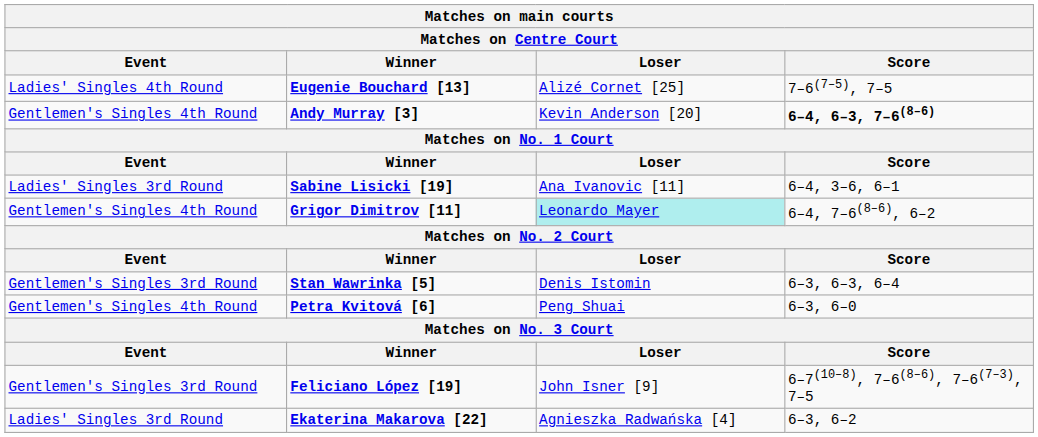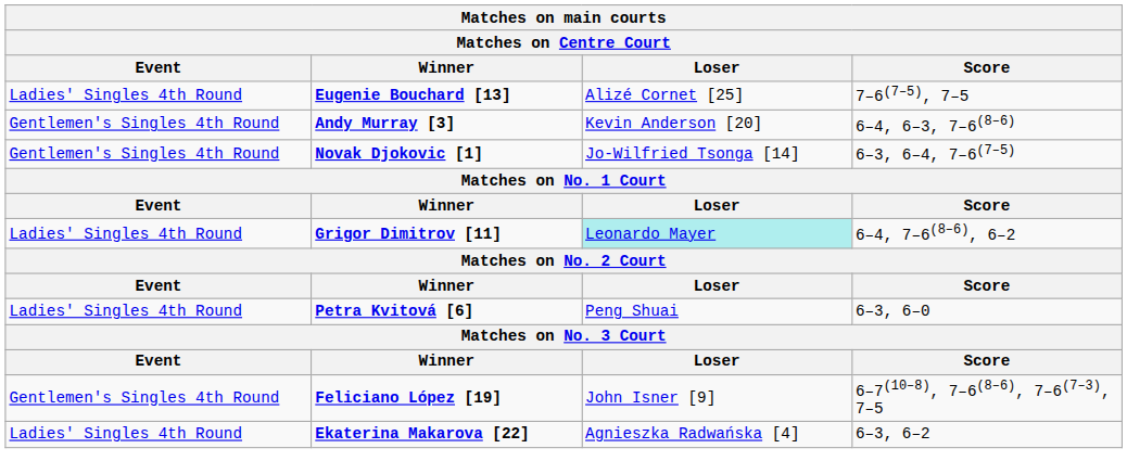Andy Murray [3] | Score: bold -> normal
+ row: Gentlemen's Singles 4th Round | Novak Djokovic [1] | Jo-Wilfried Tsonga [14] | 6–3, 6–4, 7–6(7–5)
- row: Ladies' Singles 3rd Round | Sabine Lisicki [19] | Ana Ivanovic [11] | 6–4, 3–6, 6–1
Grigor Dimitrov [11] | Event: Gentlemen's Singles 4th Round -> Ladies' Singles 4th Round
- row: Gentlemen's Singles 3rd Round | Stan Wawrinka [5] | Denis Istomin | 6–3, 6–3, 6–4
Petra Kvitová [6] | Event: Gentlemen's Singles 4th Round -> Ladies' Singles 4th Round
Feliciano López [19] | Event: Gentlemen's Singles 3rd Round -> Gentlemen's Singles 4th Round
Ekaterina Makarova [22] | Event: Ladies' Singles 3rd Round -> Ladies' Singles 4th Round
